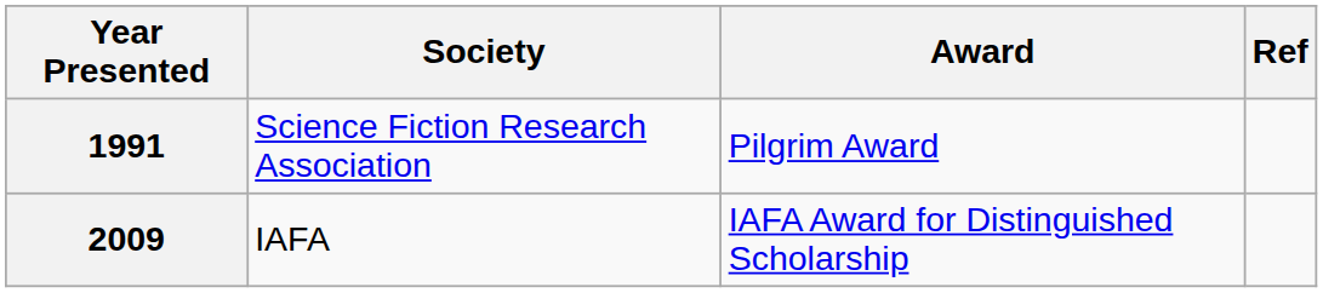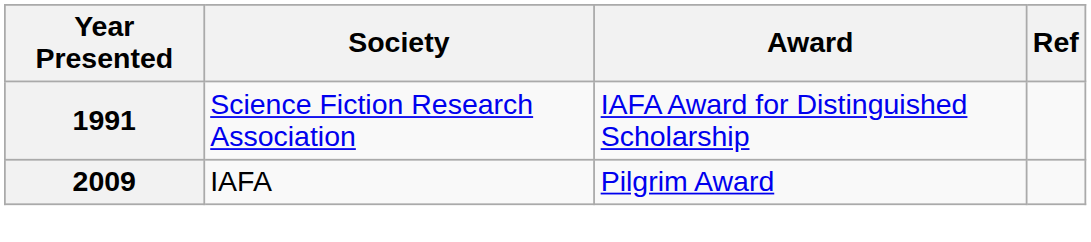1991 | Award: Pilgrim Award -> IAFA Award for Distinguished Scholarship
2009 | Award: IAFA Award for Distinguished Scholarship -> Pilgrim Award
